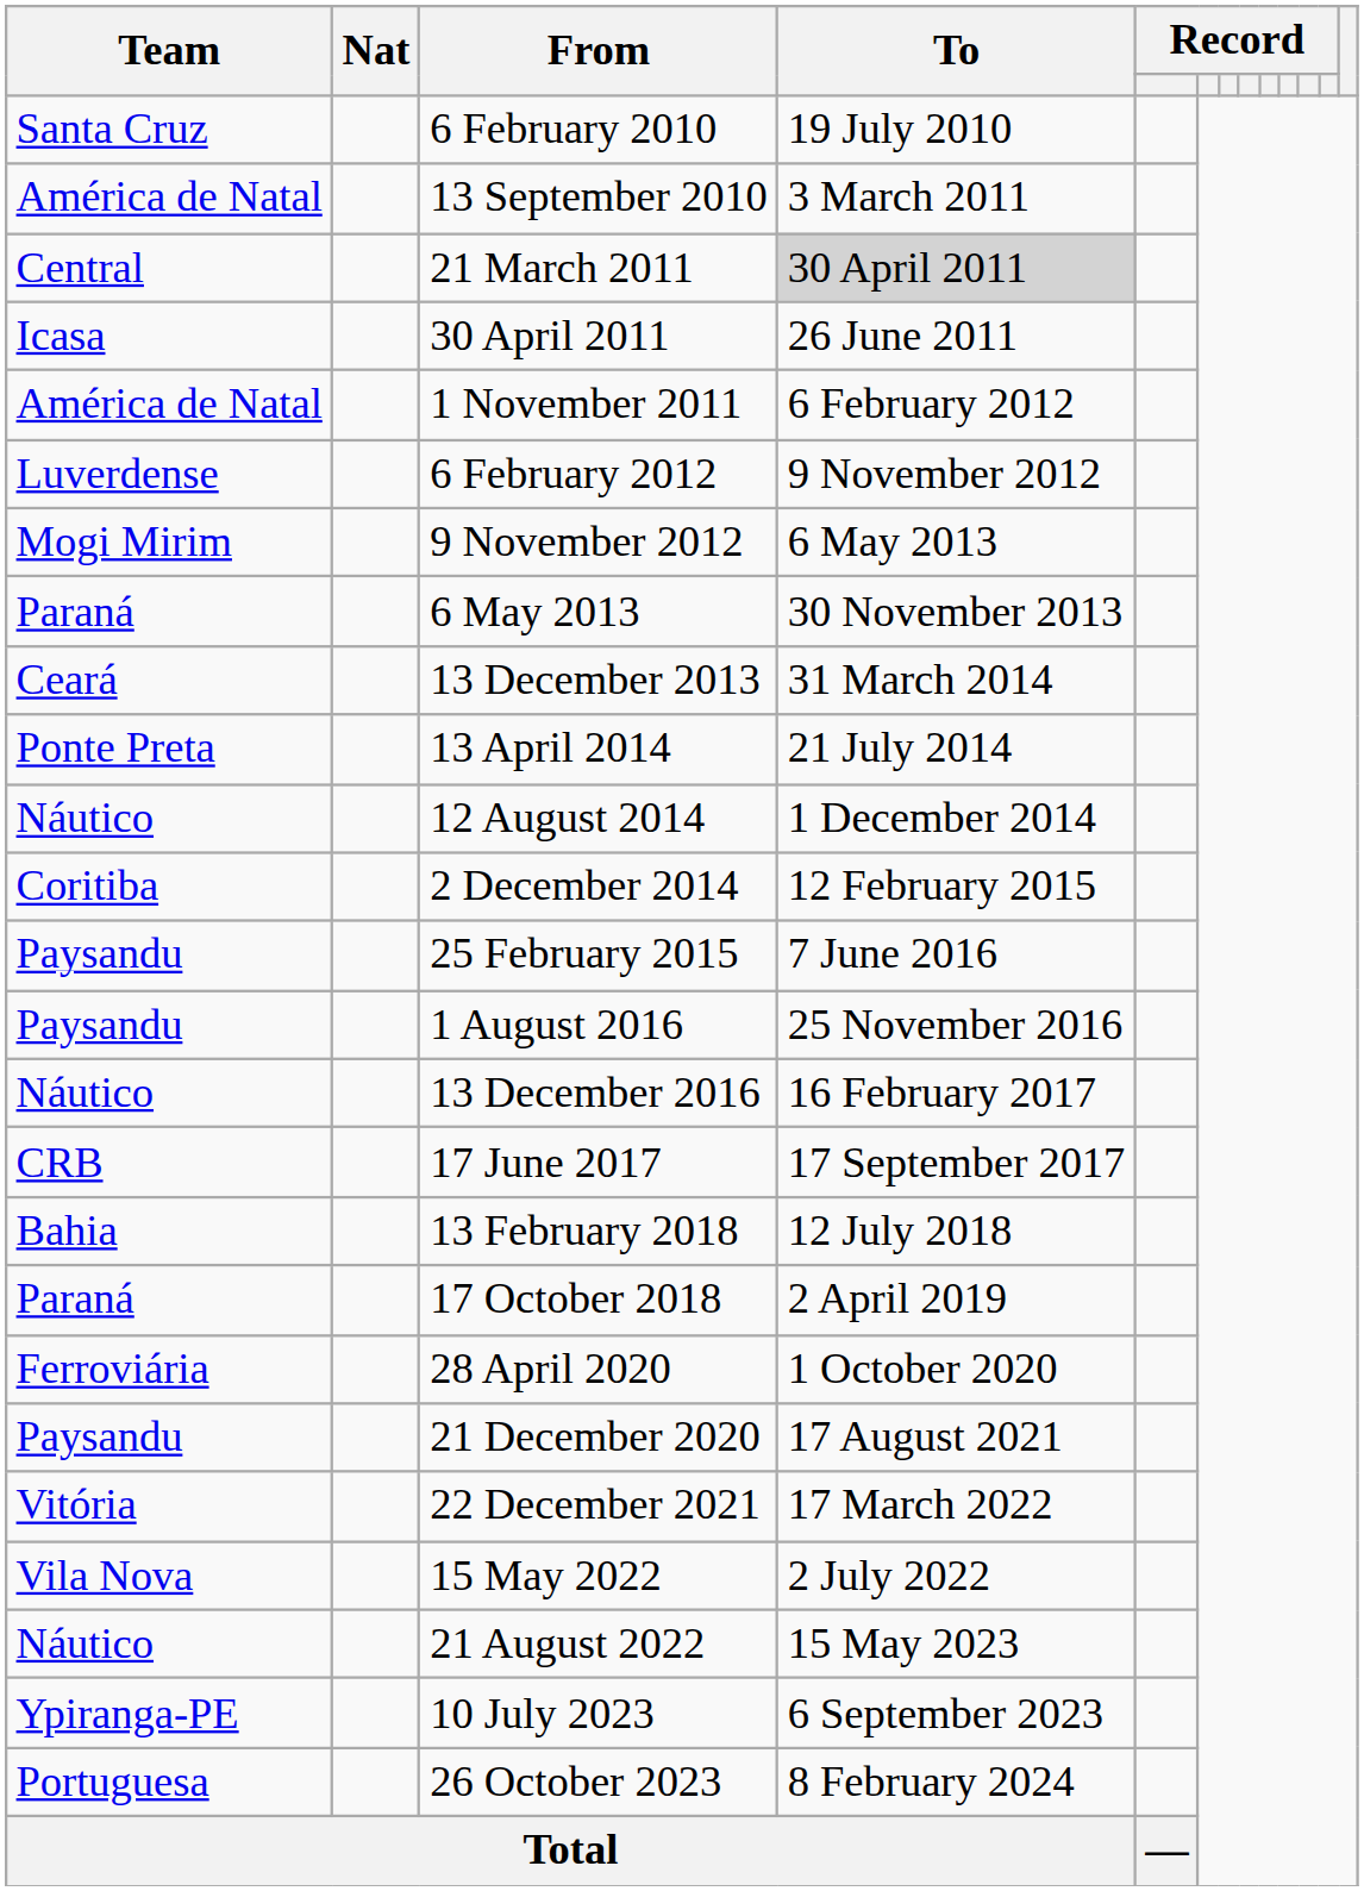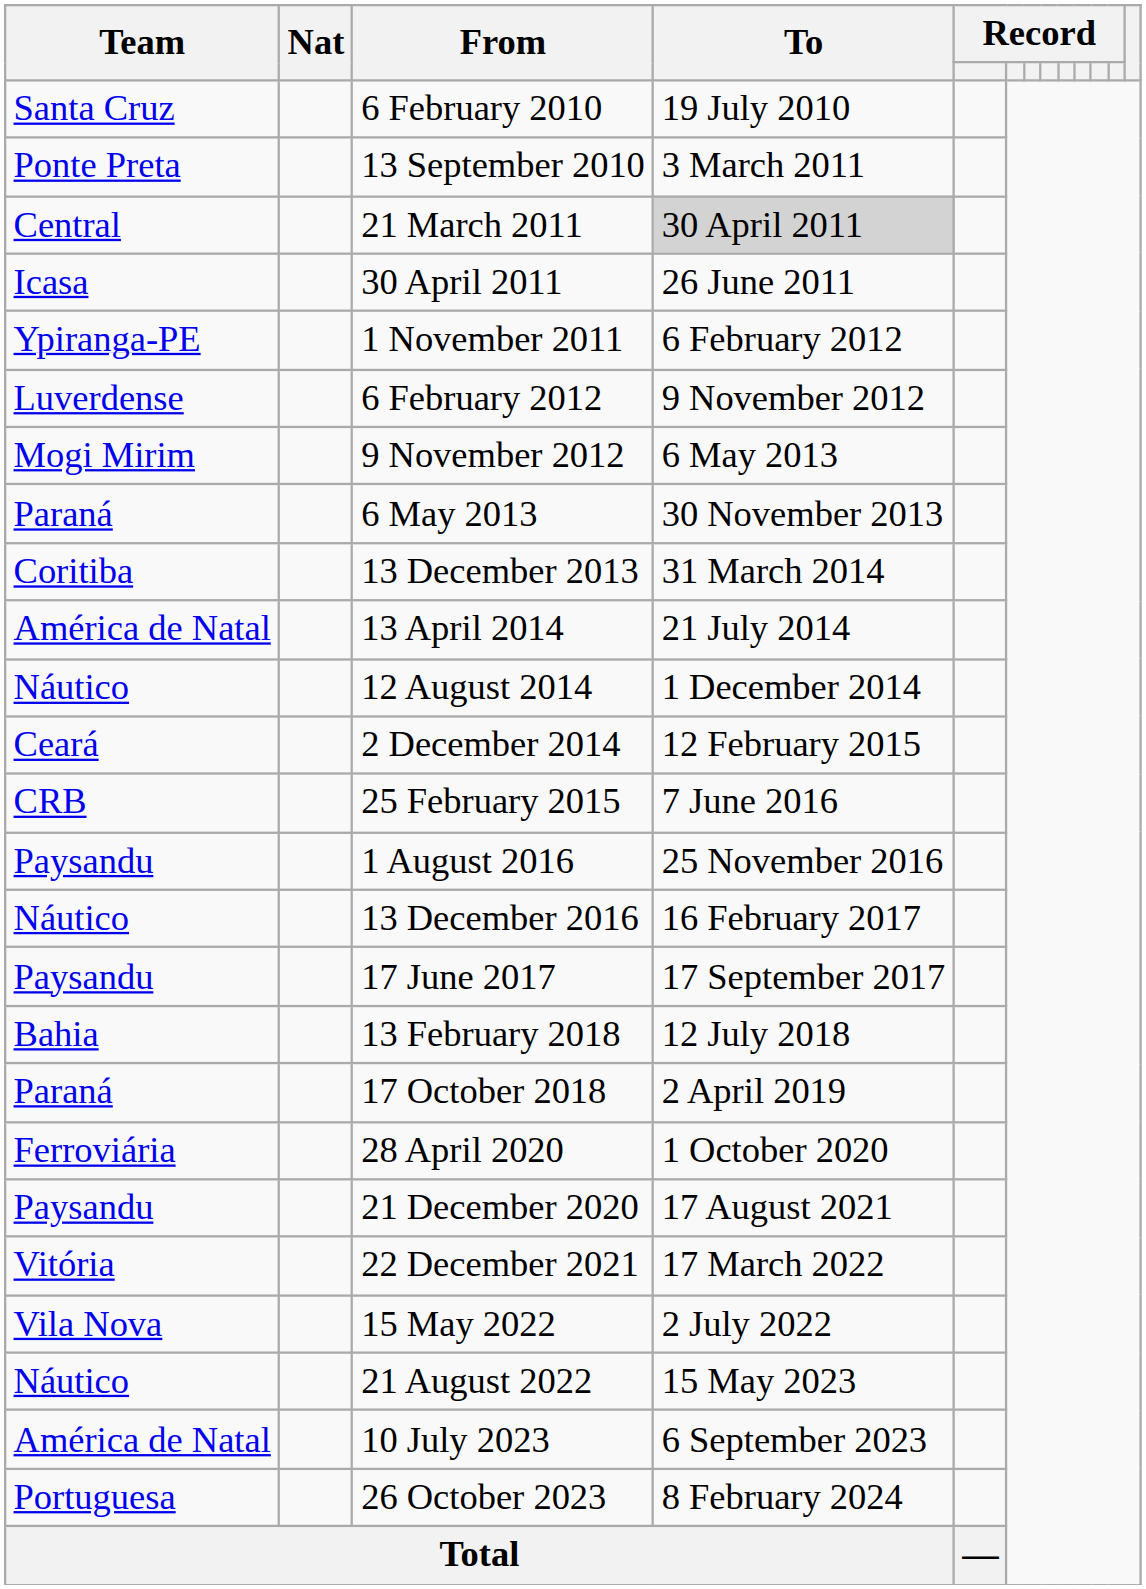13 September 2010 | Team: América de Natal -> Ponte Preta
1 November 2011 | Team: América de Natal -> Ypiranga-PE
13 December 2013 | Team: Ceará -> Coritiba
13 April 2014 | Team: Ponte Preta -> América de Natal
2 December 2014 | Team: Coritiba -> Ceará
25 February 2015 | Team: Paysandu -> CRB
17 June 2017 | Team: CRB -> Paysandu
10 July 2023 | Team: Ypiranga-PE -> América de Natal
